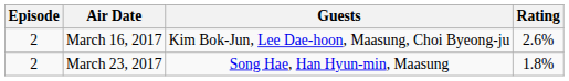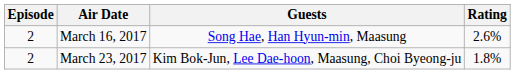March 16, 2017 | Guests: Kim Bok-Jun, Lee Dae-hoon, Maasung, Choi Byeong-ju -> Song Hae, Han Hyun-min, Maasung
March 23, 2017 | Guests: Song Hae, Han Hyun-min, Maasung -> Kim Bok-Jun, Lee Dae-hoon, Maasung, Choi Byeong-ju
